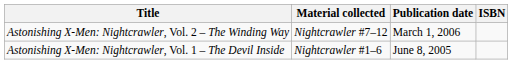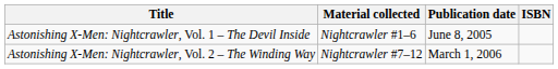rows swapped: Astonishing X-Men: Nightcrawler, Vol. 1 – The Devil Inside <-> Astonishing X-Men: Nightcrawler, Vol. 2 – The Winding Way
